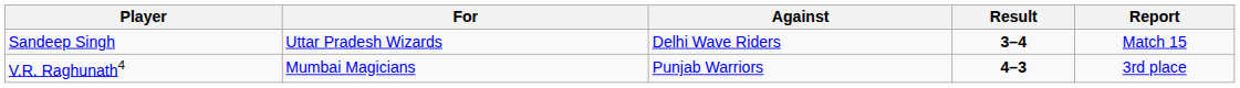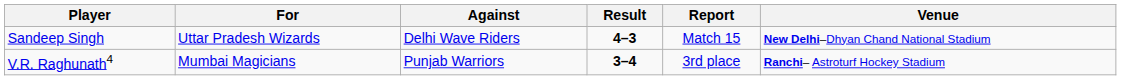+ column: Venue | New Delhi–Dhyan Chand National Stadium | Ranchi– Astroturf Hockey Stadium
Sandeep Singh | Result: 3–4 -> 4–3
V.R. Raghunath4 | Result: 4–3 -> 3–4
